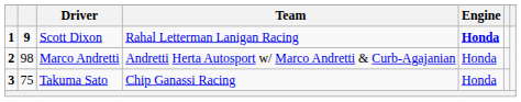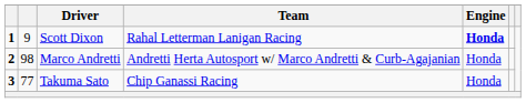Scott Dixon | column 2: bold -> normal
Takuma Sato | column 2: 75 -> 77
